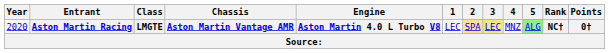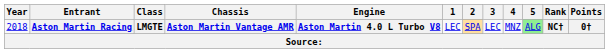Aston Martin Racing | Year: 2020 -> 2018
Aston Martin Racing | 3: khaki background -> no background
